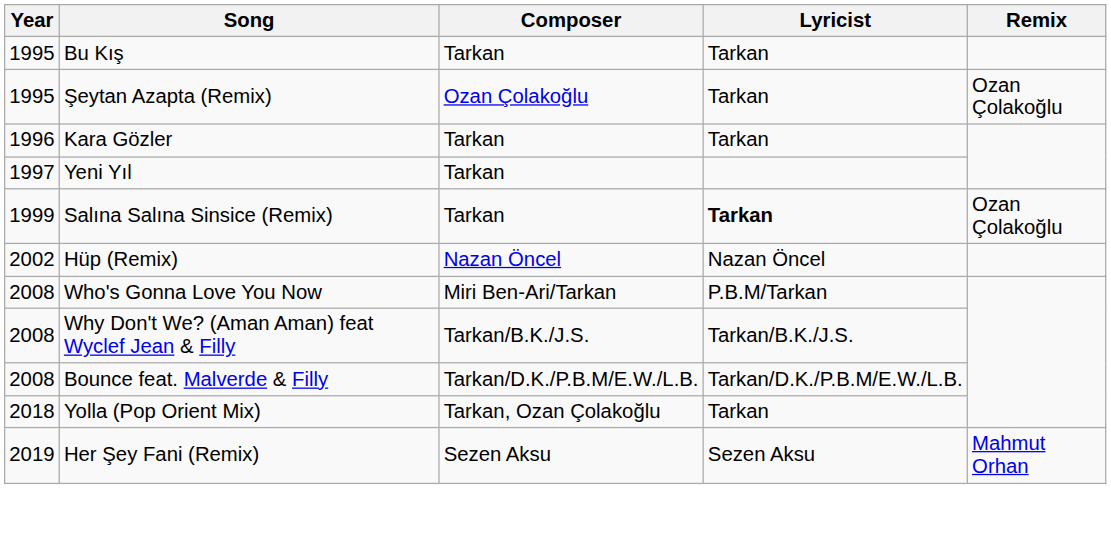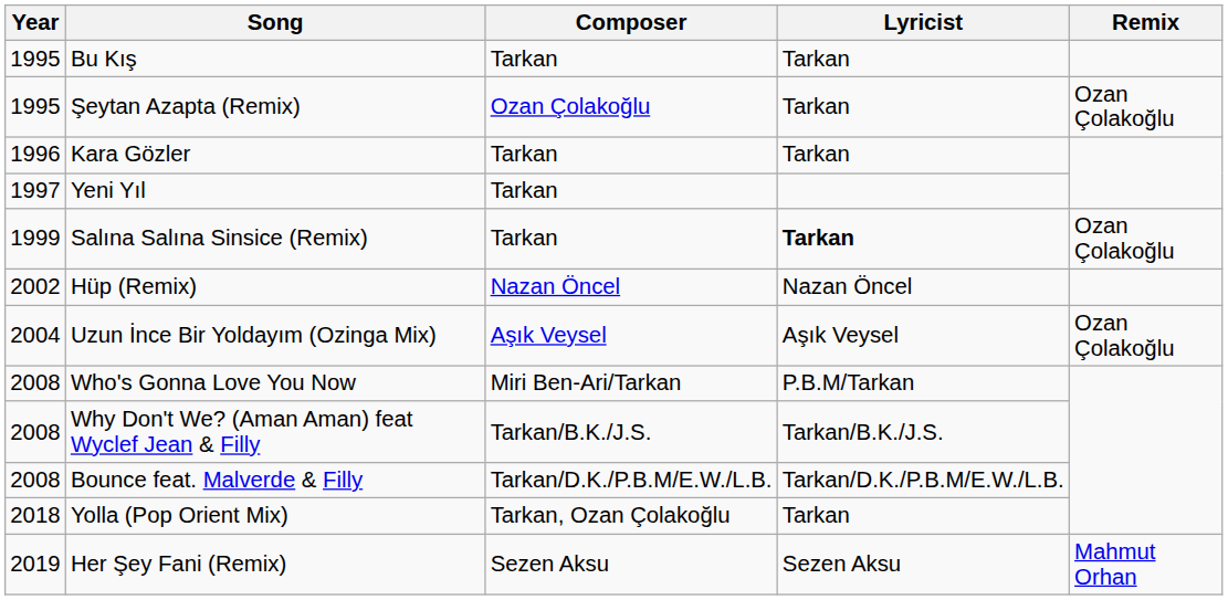+ row: 2004 | Uzun İnce Bir Yoldayım (Ozinga Mix) | Aşık Veysel | Aşık Veysel | Ozan Çolakoğlu
